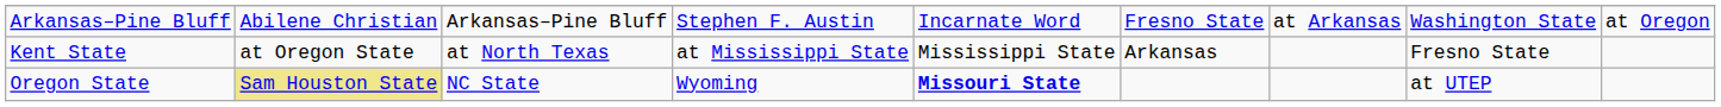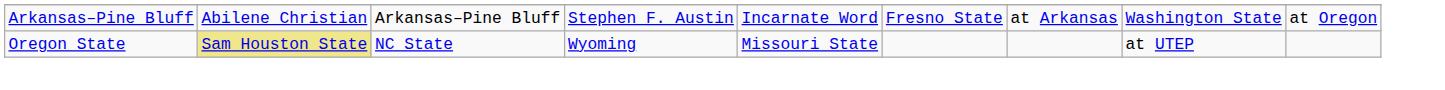- row: Kent State | at Oregon State | at North Texas | at Mississippi State | Mississippi State | Arkansas | Fresno State
Oregon State | column 5: bold -> normal
